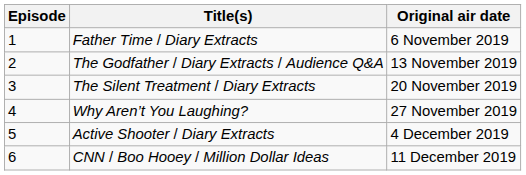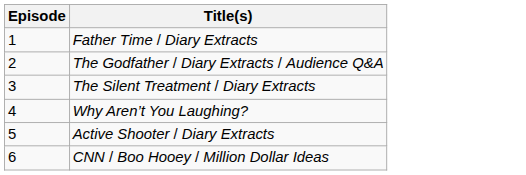- column: Original air date | 6 November 2019 | 13 November 2019 | 20 November 2019 | 27 November 2019 | 4 December 2019 | 11 December 2019
